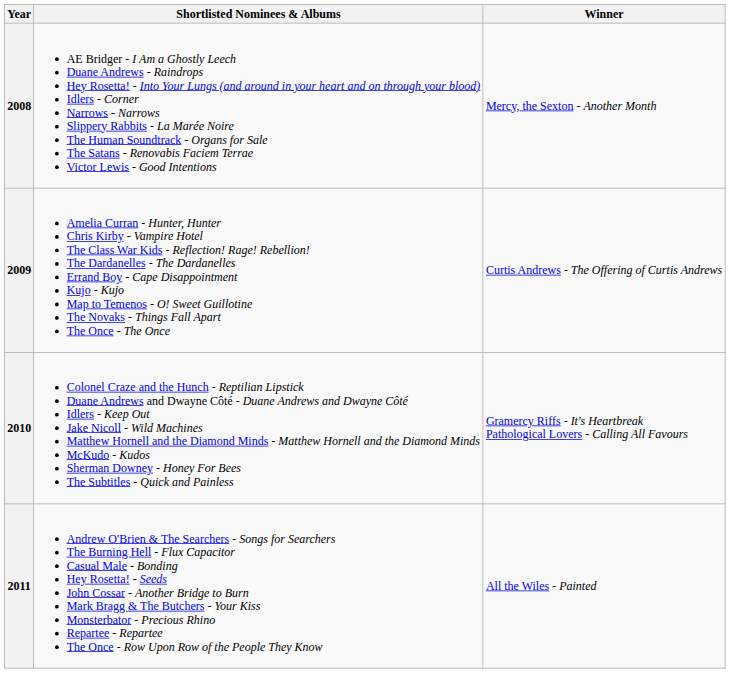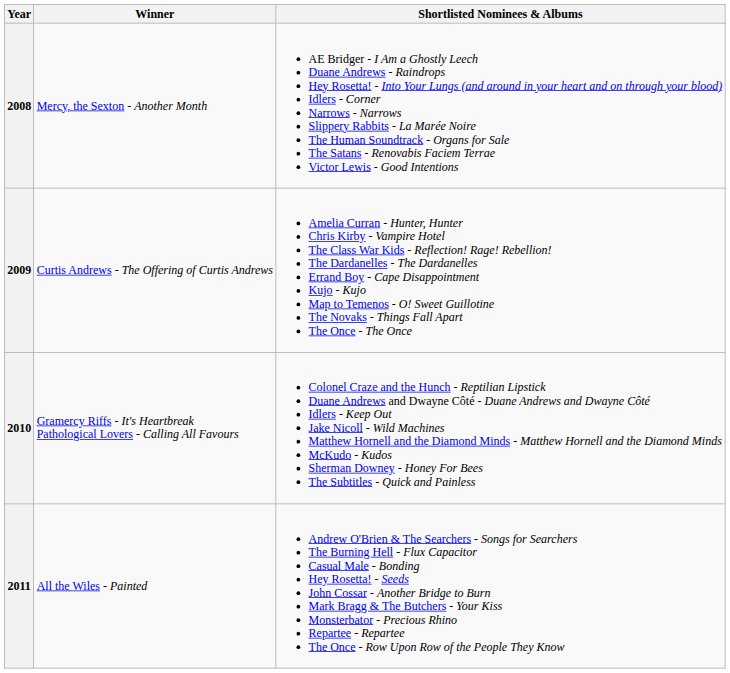columns swapped: Winner <-> Shortlisted Nominees & Albums
